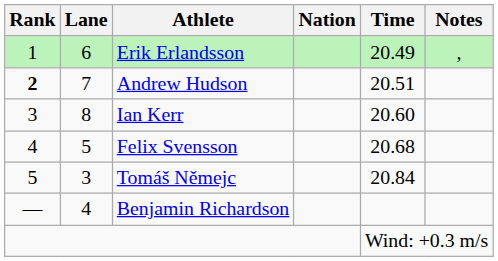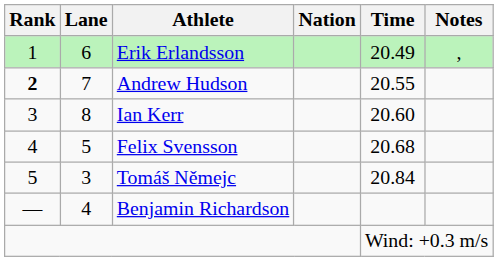Andrew Hudson | Time: 20.51 -> 20.55
